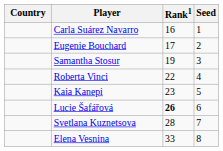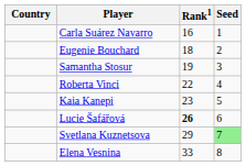Eugenie Bouchard | Rank1: 17 -> 18
Svetlana Kuznetsova | Rank1: 28 -> 29
Svetlana Kuznetsova | Seed: no background -> lightgreen background
